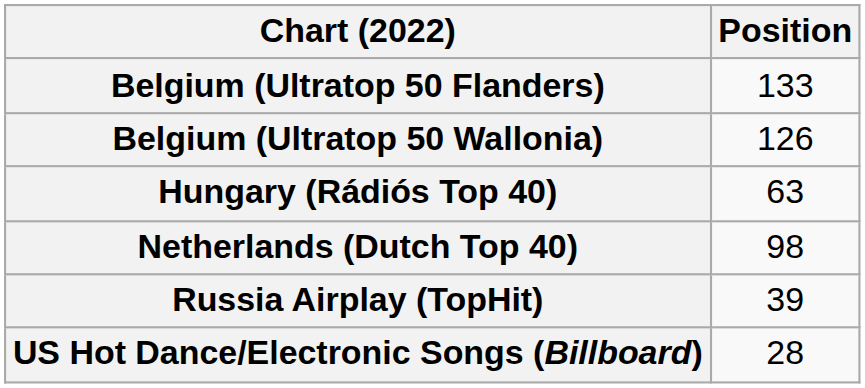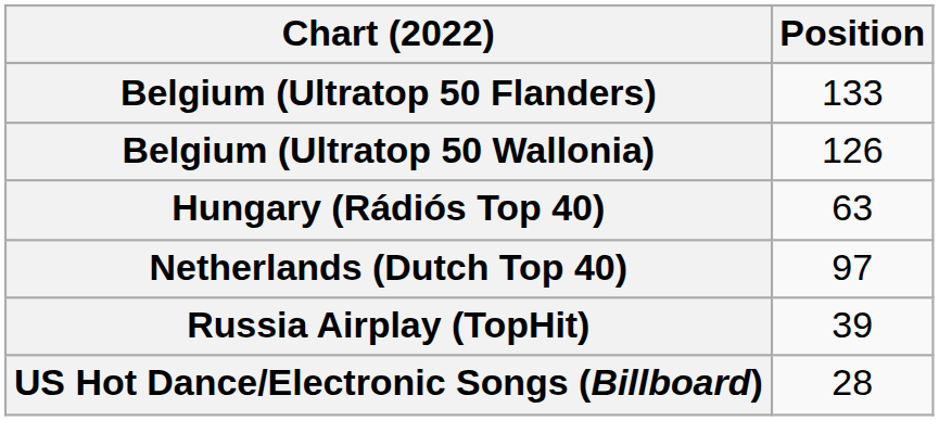Netherlands (Dutch Top 40) | Position: 98 -> 97
